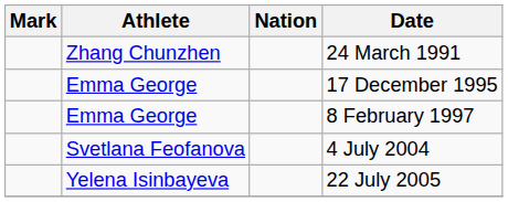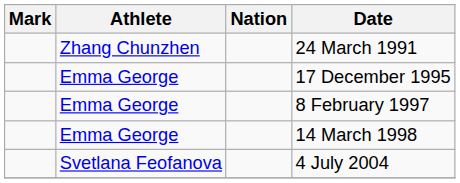+ row: Emma George | 14 March 1998
- row: Yelena Isinbayeva | 22 July 2005
